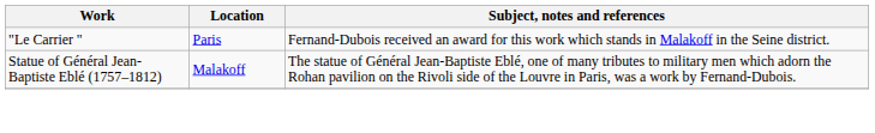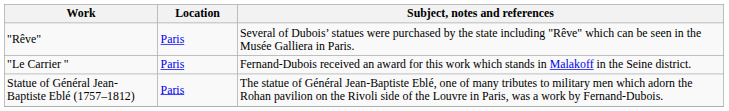+ row: "Rêve" | Paris | Several of Dubois’ statues were purchased by the state including "Rêve" which can be seen in the Musée Galliera in Paris.
Statue of Général Jean-Baptiste Eblé (1757–1812) | Location: Malakoff -> Paris
